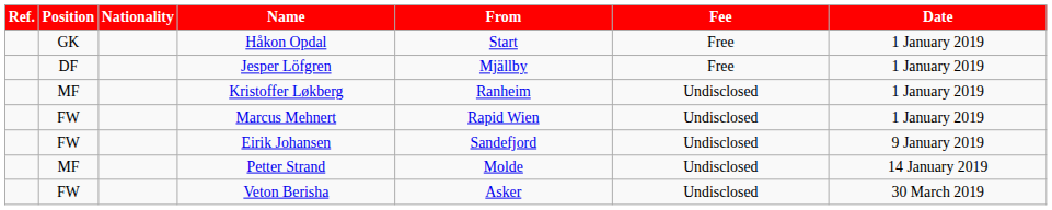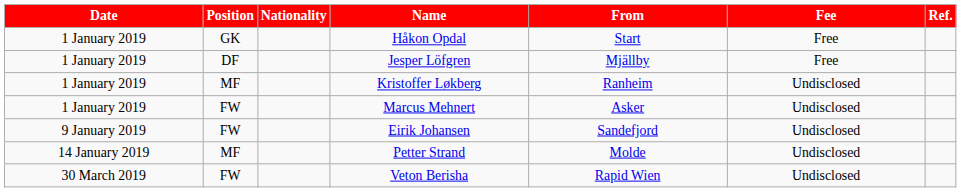columns swapped: Date <-> Ref.
Marcus Mehnert | From: Rapid Wien -> Asker
Veton Berisha | From: Asker -> Rapid Wien
